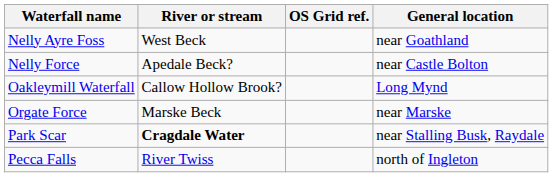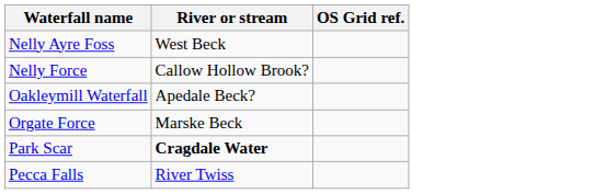- column: General location | near Goathland | near Castle Bolton | Long Mynd | near Marske | near Stalling Busk, Raydale | north of Ingleton
Nelly Force | River or stream: Apedale Beck? -> Callow Hollow Brook?
Oakleymill Waterfall | River or stream: Callow Hollow Brook? -> Apedale Beck?
